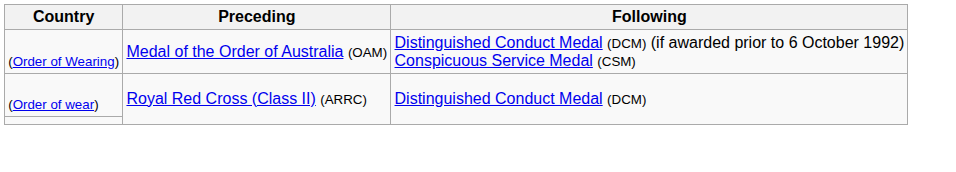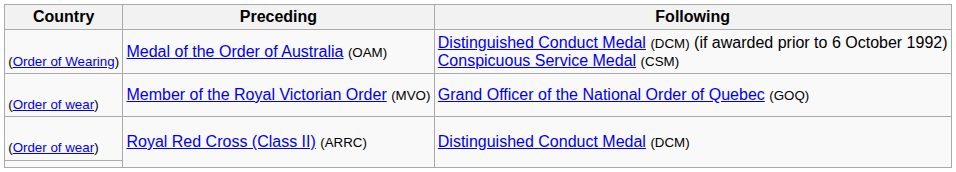+ row: (Order of wear) | Member of the Royal Victorian Order (MVO) | Grand Officer of the National Order of Quebec (GOQ)
